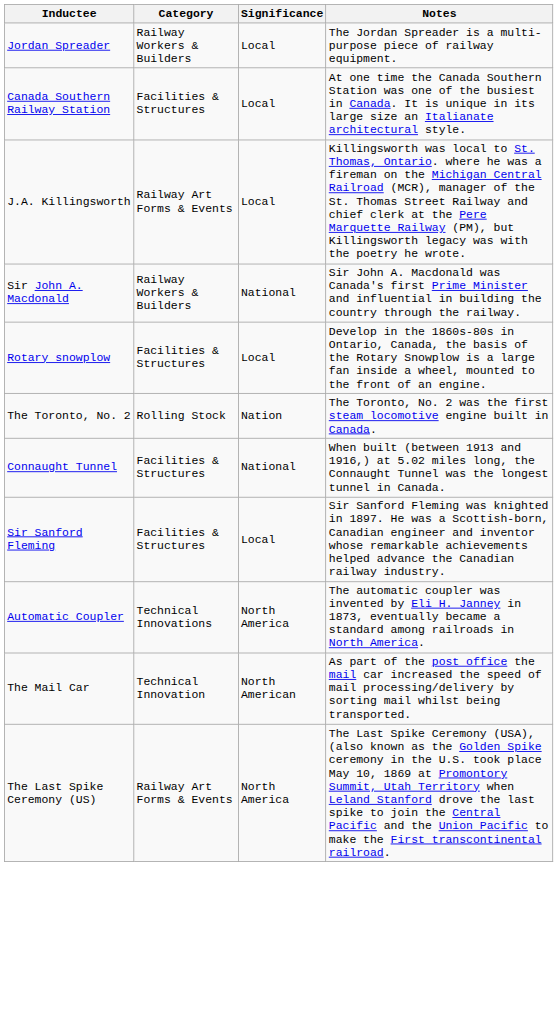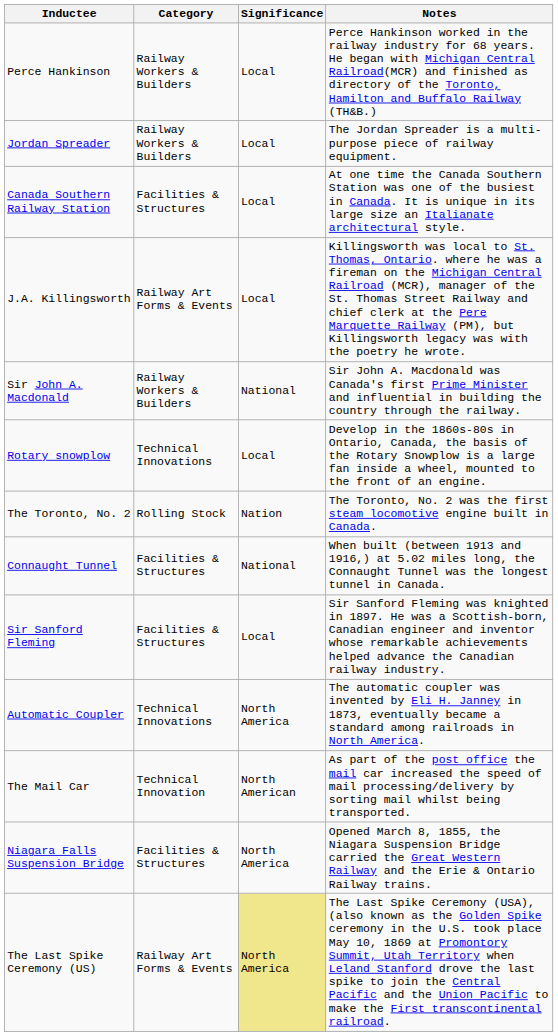+ row: Perce Hankinson | Railway Workers & Builders | Local | Perce Hankinson worked in the railway industry for 68 years. He began with Michigan Central Railroad(MCR) and finished as directory of the Toronto, Hamilton and Buffalo Railway (TH&B.)
Rotary snowplow | Category: Facilities & Structures -> Technical Innovations
+ row: Niagara Falls Suspension Bridge | Facilities & Structures | North America | Opened March 8, 1855, the Niagara Suspension Bridge carried the Great Western Railway and the Erie & Ontario Railway trains.
The Last Spike Ceremony (US) | Significance: no background -> khaki background
